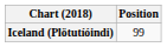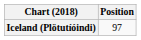Iceland (Plötutíóindi) | Position: 99 -> 97
